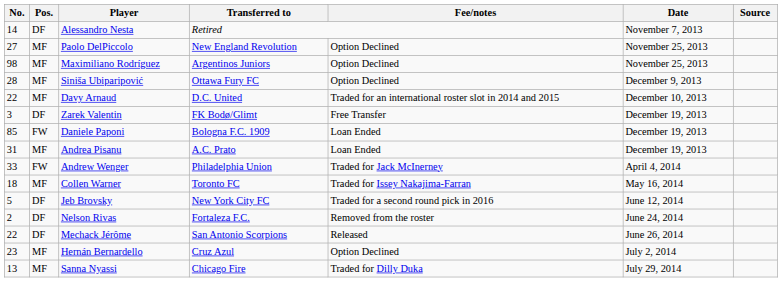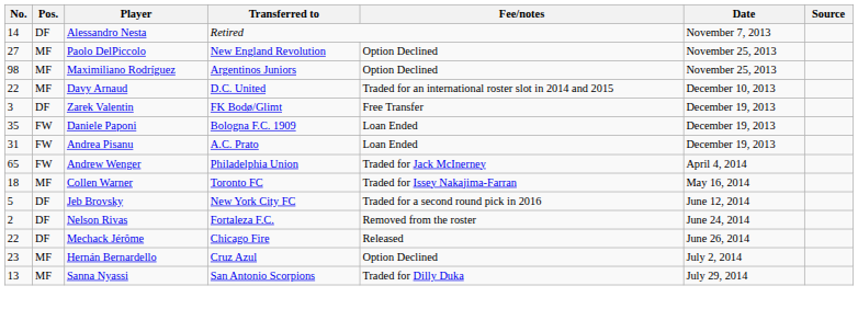- row: 28 | MF | Siniša Ubiparipović | Ottawa Fury FC | Option Declined | December 9, 2013
Daniele Paponi | No.: 85 -> 35
Andrea Pisanu | Pos.: MF -> FW
Andrew Wenger | No.: 33 -> 65
Mechack Jérôme | Transferred to: San Antonio Scorpions -> Chicago Fire
Sanna Nyassi | Transferred to: Chicago Fire -> San Antonio Scorpions
